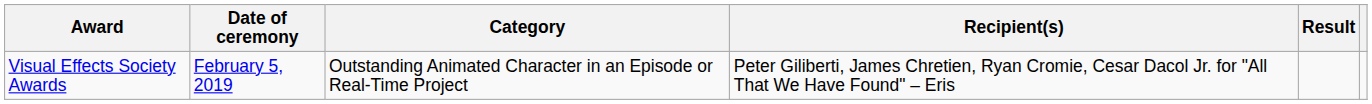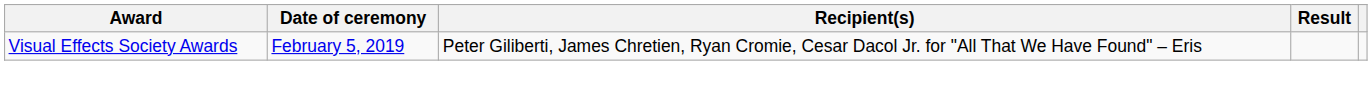- column: Category | Outstanding Animated Character in an Episode or Real-Time Project
